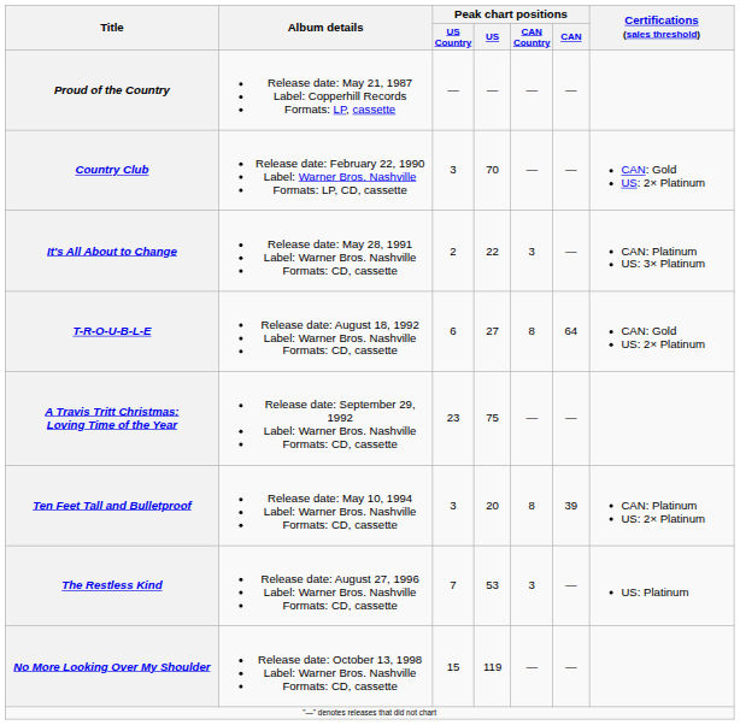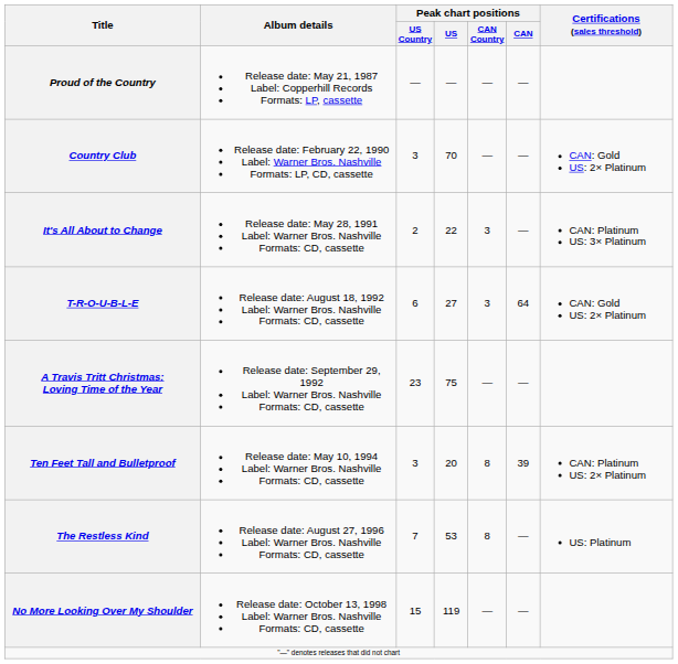T-R-O-U-B-L-E | Peak chart positions / CAN Country: 8 -> 3
The Restless Kind | Peak chart positions / CAN Country: 3 -> 8
